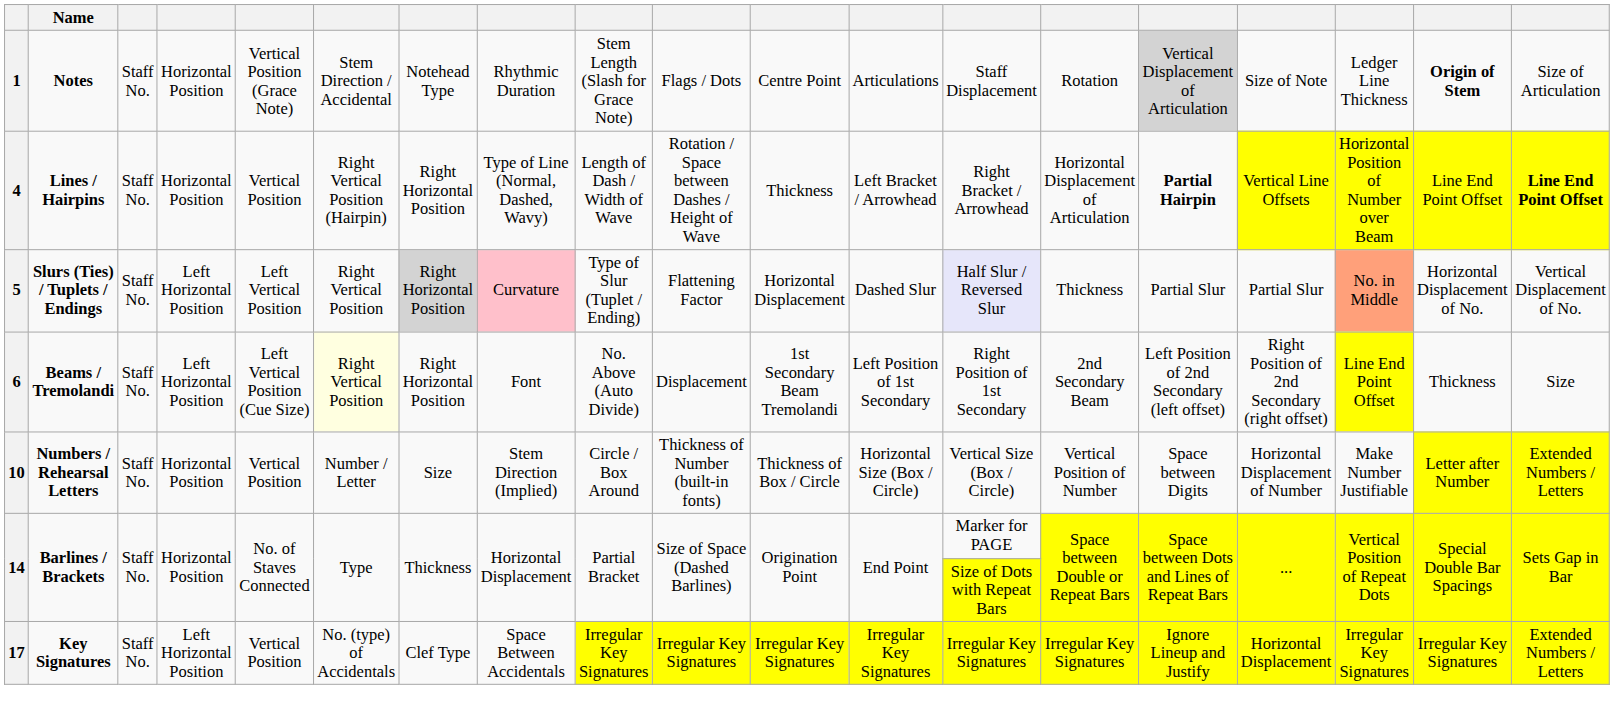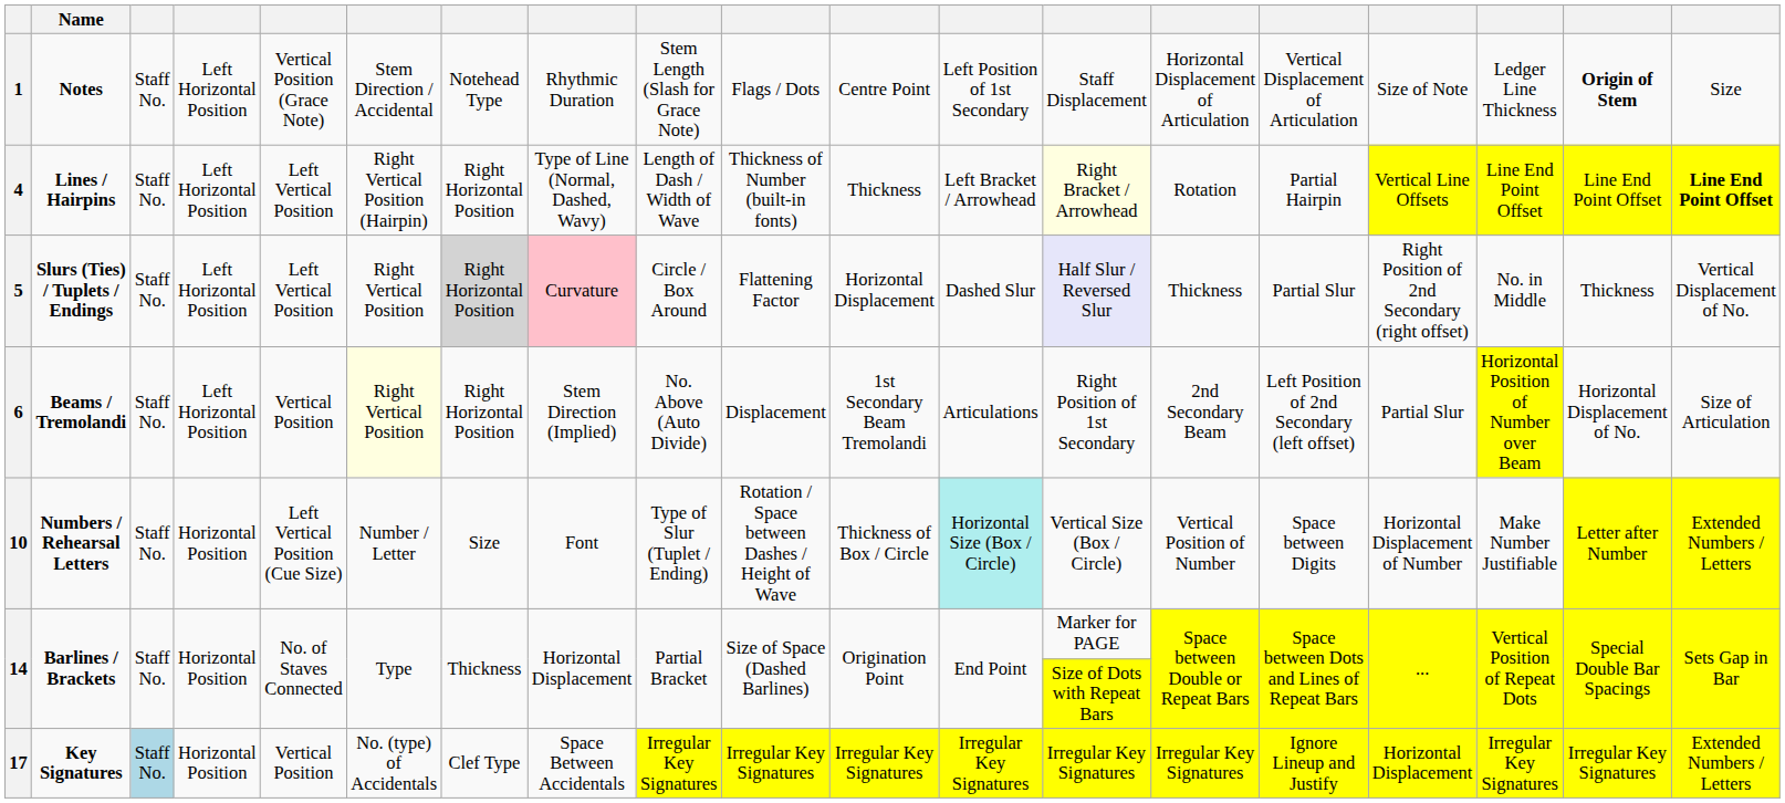1 | column 4: Horizontal Position -> Left Horizontal Position
1 | column 12: Articulations -> Left Position of 1st Secondary
1 | column 14: Rotation -> Horizontal Displacement of Articulation
1 | column 15: lightgrey background -> no background
1 | column 19: Size of Articulation -> Size
4 | column 4: Horizontal Position -> Left Horizontal Position
4 | column 5: Vertical Position -> Left Vertical Position
4 | column 10: Rotation / Space between Dashes / Height of Wave -> Thickness of Number (built-in fonts)
4 | column 13: no background -> lightyellow background
4 | column 14: Horizontal Displacement of Articulation -> Rotation
4 | column 15: bold -> normal
4 | column 17: Horizontal Position of Number over Beam -> Line End Point Offset
5 | column 9: Type of Slur (Tuplet / Ending) -> Circle / Box Around
5 | column 16: Partial Slur -> Right Position of 2nd Secondary (right offset)
5 | column 17: lightsalmon background -> no background
5 | column 18: Horizontal Displacement of No. -> Thickness
6 | column 5: Left Vertical Position (Cue Size) -> Vertical Position
6 | column 8: Font -> Stem Direction (Implied)
6 | column 12: Left Position of 1st Secondary -> Articulations
6 | column 16: Right Position of 2nd Secondary (right offset) -> Partial Slur
6 | column 17: Line End Point Offset -> Horizontal Position of Number over Beam
6 | column 18: Thickness -> Horizontal Displacement of No.
6 | column 19: Size -> Size of Articulation
10 | column 5: Vertical Position -> Left Vertical Position (Cue Size)
10 | column 8: Stem Direction (Implied) -> Font
10 | column 9: Circle / Box Around -> Type of Slur (Tuplet / Ending)
10 | column 10: Thickness of Number (built-in fonts) -> Rotation / Space between Dashes / Height of Wave
10 | column 12: no background -> paleturquoise background
17 | column 3: no background -> lightblue background
17 | column 4: Left Horizontal Position -> Horizontal Position
